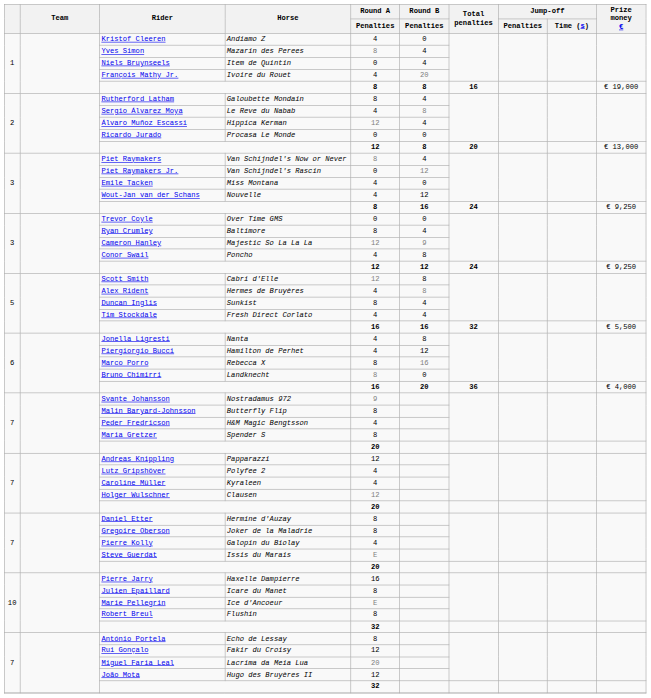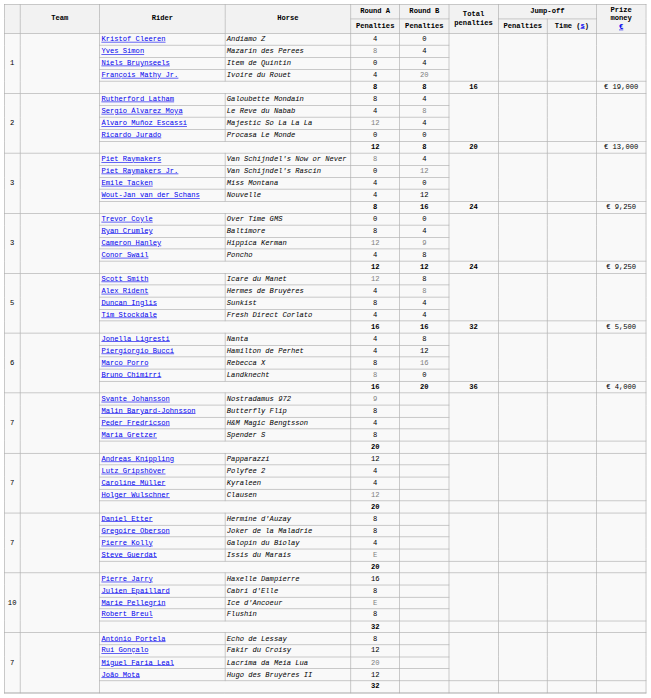Álvaro Muñoz Escassi | Horse: Hippica Kerman -> Majestic So La La La
Cameron Hanley | Horse: Majestic So La La La -> Hippica Kerman
Scott Smith | Horse: Cabri d'Elle -> Icare du Manet
Julien Epaillard | Horse: Icare du Manet -> Cabri d'Elle
